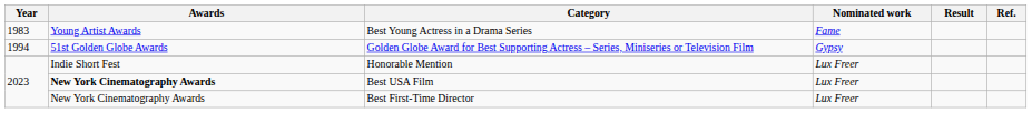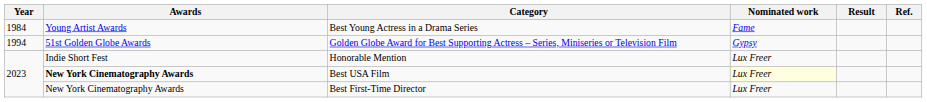Best Young Actress in a Drama Series | Year: 1983 -> 1984
Best USA Film | Nominated work: no background -> lightyellow background
